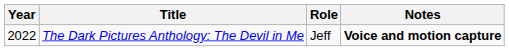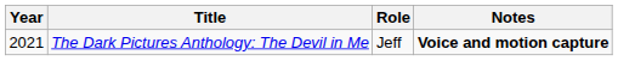The Dark Pictures Anthology: The Devil in Me | Year: 2022 -> 2021
